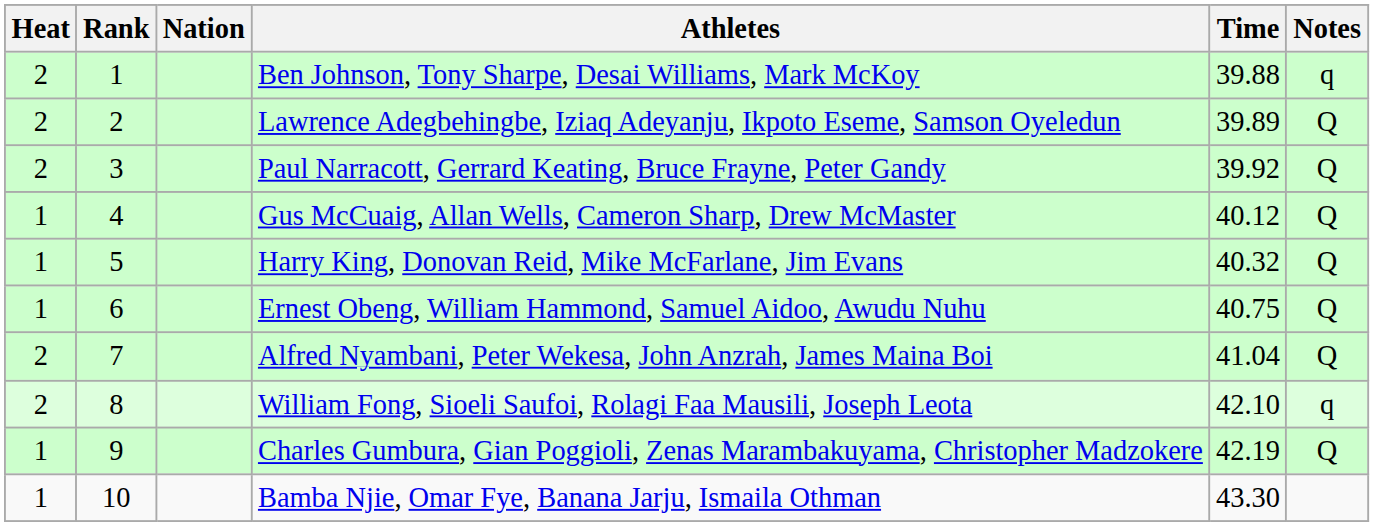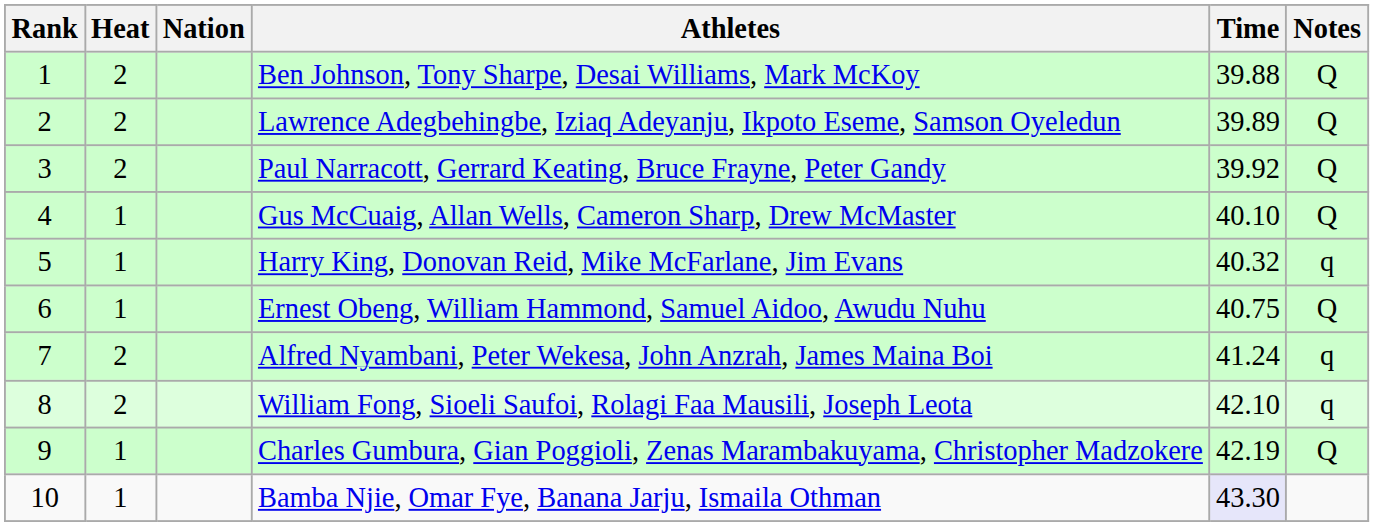columns swapped: Rank <-> Heat
Ben Johnson, Tony Sharpe, Desai Williams, Mark McKoy | Notes: q -> Q
Gus McCuaig, Allan Wells, Cameron Sharp, Drew McMaster | Time: 40.12 -> 40.10
Harry King, Donovan Reid, Mike McFarlane, Jim Evans | Notes: Q -> q
Alfred Nyambani, Peter Wekesa, John Anzrah, James Maina Boi | Time: 41.04 -> 41.24
Alfred Nyambani, Peter Wekesa, John Anzrah, James Maina Boi | Notes: Q -> q
Bamba Njie, Omar Fye, Banana Jarju, Ismaila Othman | Time: no background -> lavender background
